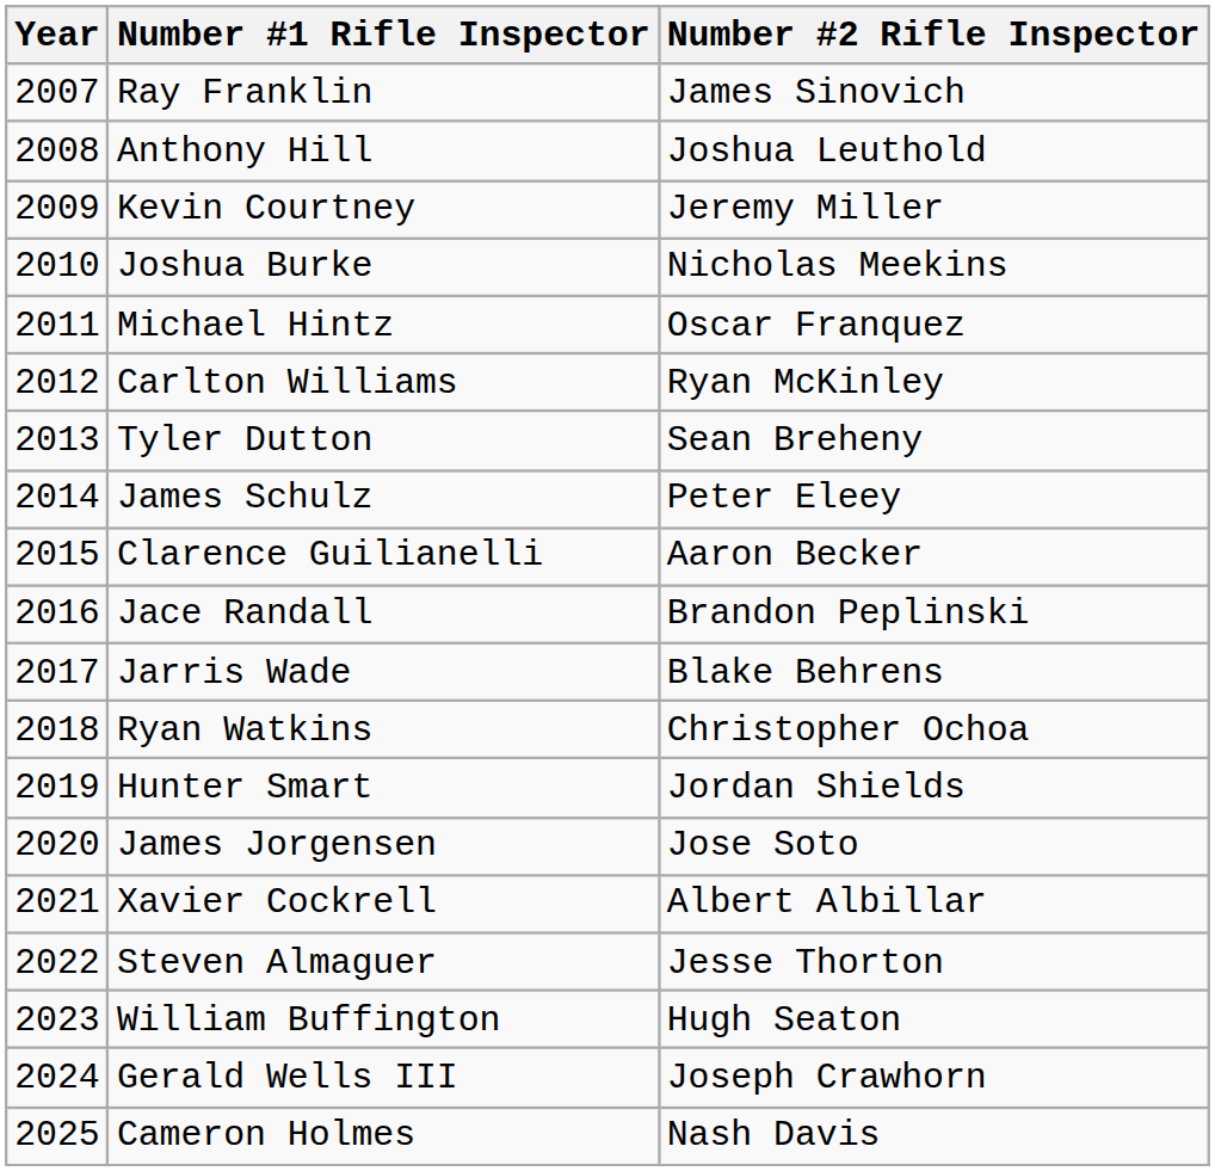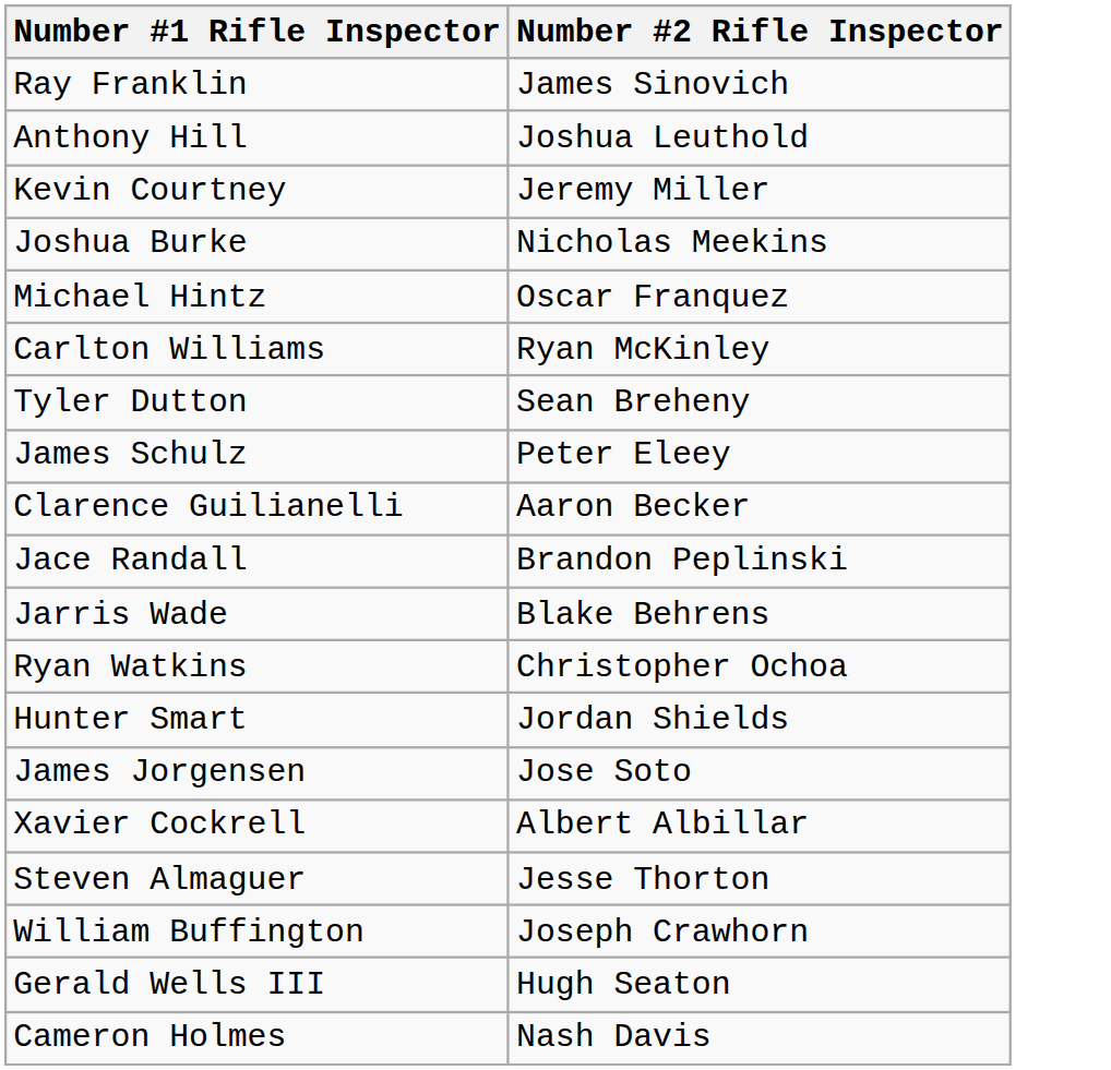- column: Year | 2007 | 2008 | 2009 | 2010 | 2011 | 2012 | 2013 | 2014 | 2015 | 2016 | 2017 | 2018 | 2019 | 2020 | 2021 | 2022 | 2023 | 2024 | 2025
William Buffington | Number #2 Rifle Inspector: Hugh Seaton -> Joseph Crawhorn
Gerald Wells III | Number #2 Rifle Inspector: Joseph Crawhorn -> Hugh Seaton
